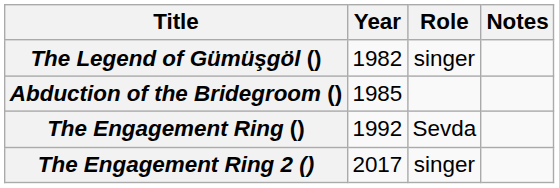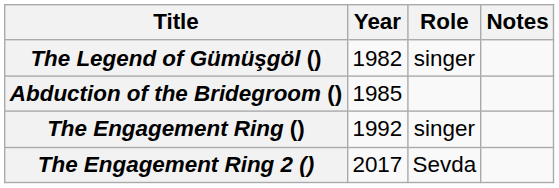The Engagement Ring () | Role: Sevda -> singer
The Engagement Ring 2 () | Role: singer -> Sevda
